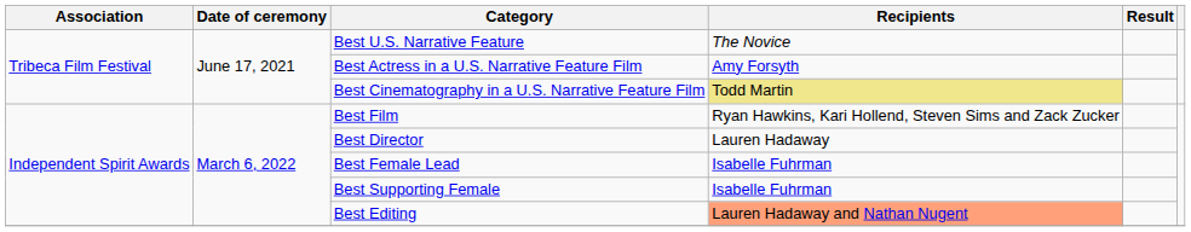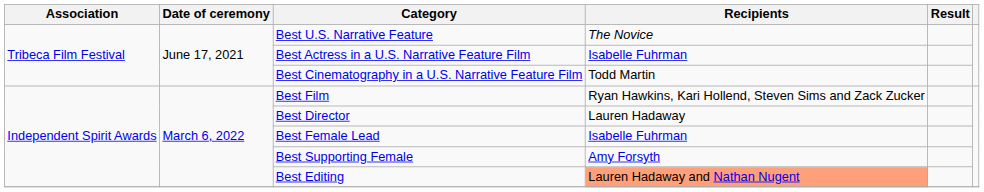Best Actress in a U.S. Narrative Feature Film | Recipients: Amy Forsyth -> Isabelle Fuhrman
Best Cinematography in a U.S. Narrative Feature Film | Recipients: khaki background -> no background
Best Supporting Female | Recipients: Isabelle Fuhrman -> Amy Forsyth
